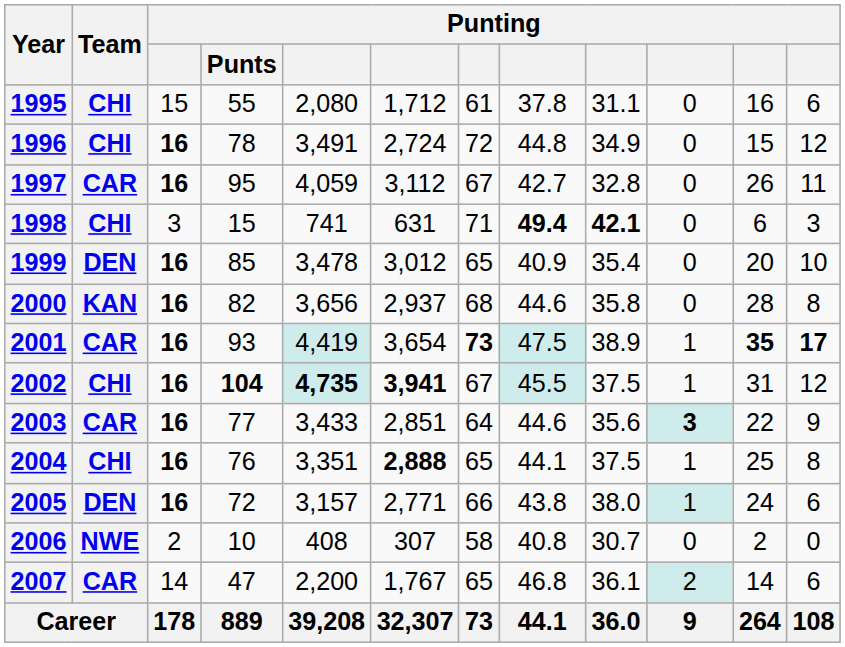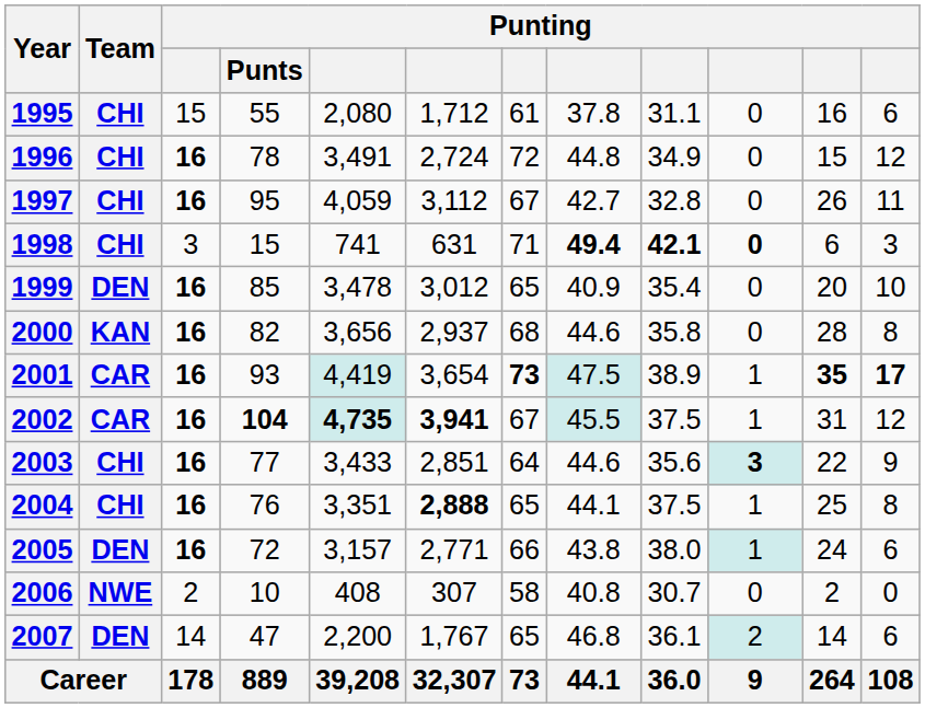1997 | Team: CAR -> CHI
1998 | column 10: normal -> bold
2002 | Team: CHI -> CAR
2003 | Team: CAR -> CHI
2007 | Team: CAR -> DEN
